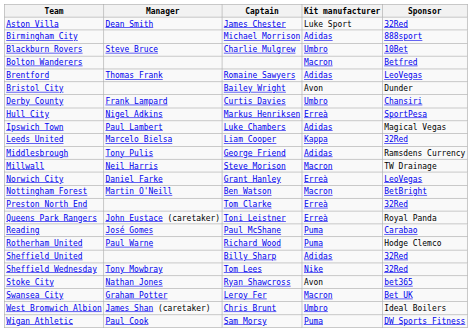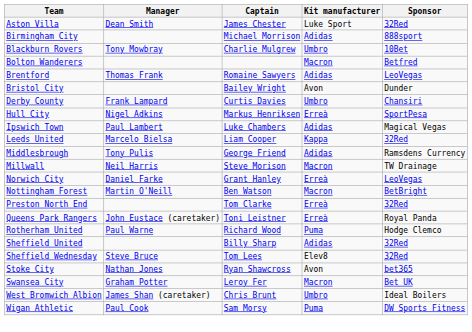Blackburn Rovers | Manager: Steve Bruce -> Tony Mowbray
- row: Reading | José Gomes | Paul McShane | Puma | Carabao
Sheffield Wednesday | Manager: Tony Mowbray -> Steve Bruce
Sheffield Wednesday | Kit manufacturer: Nike -> Elev8
